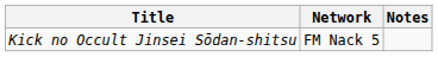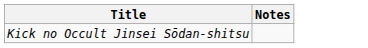- column: Network | FM Nack 5
